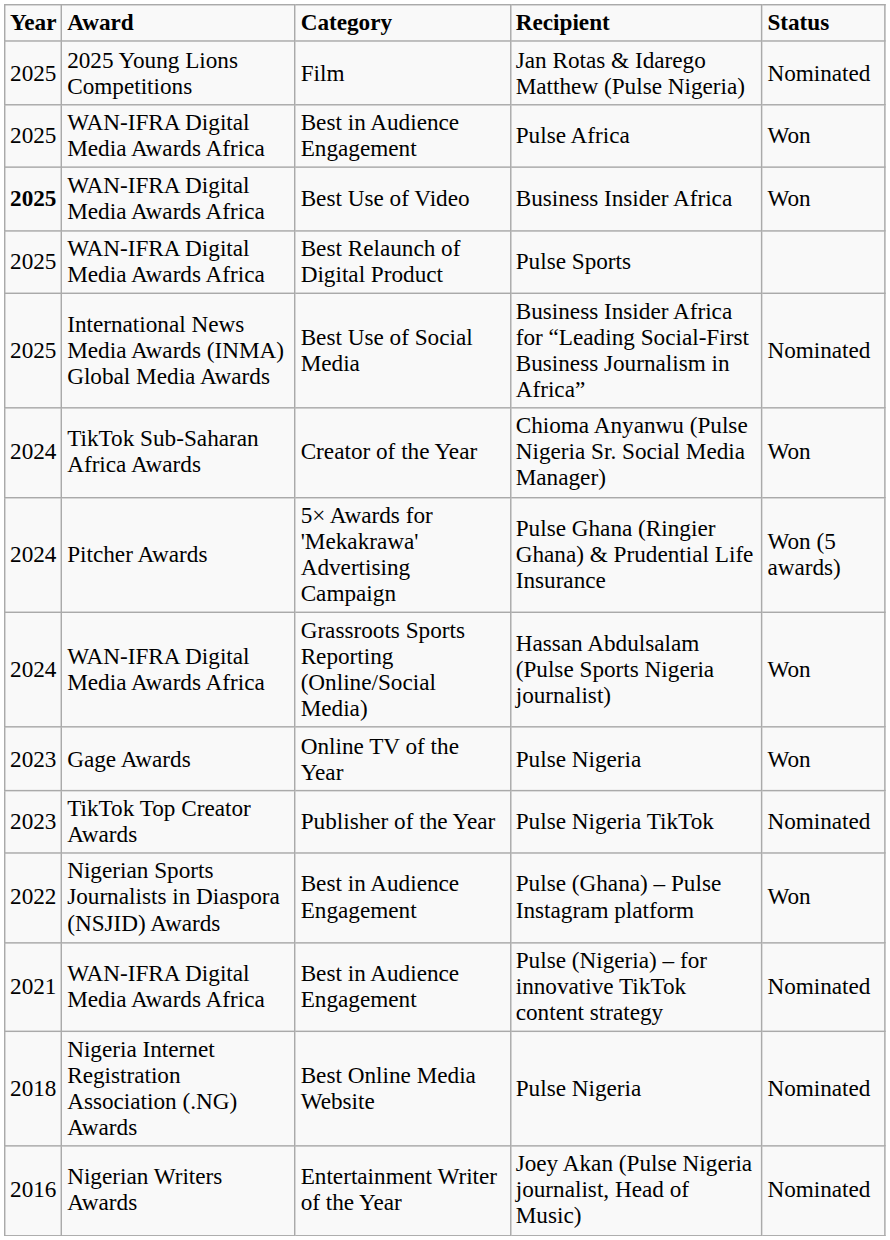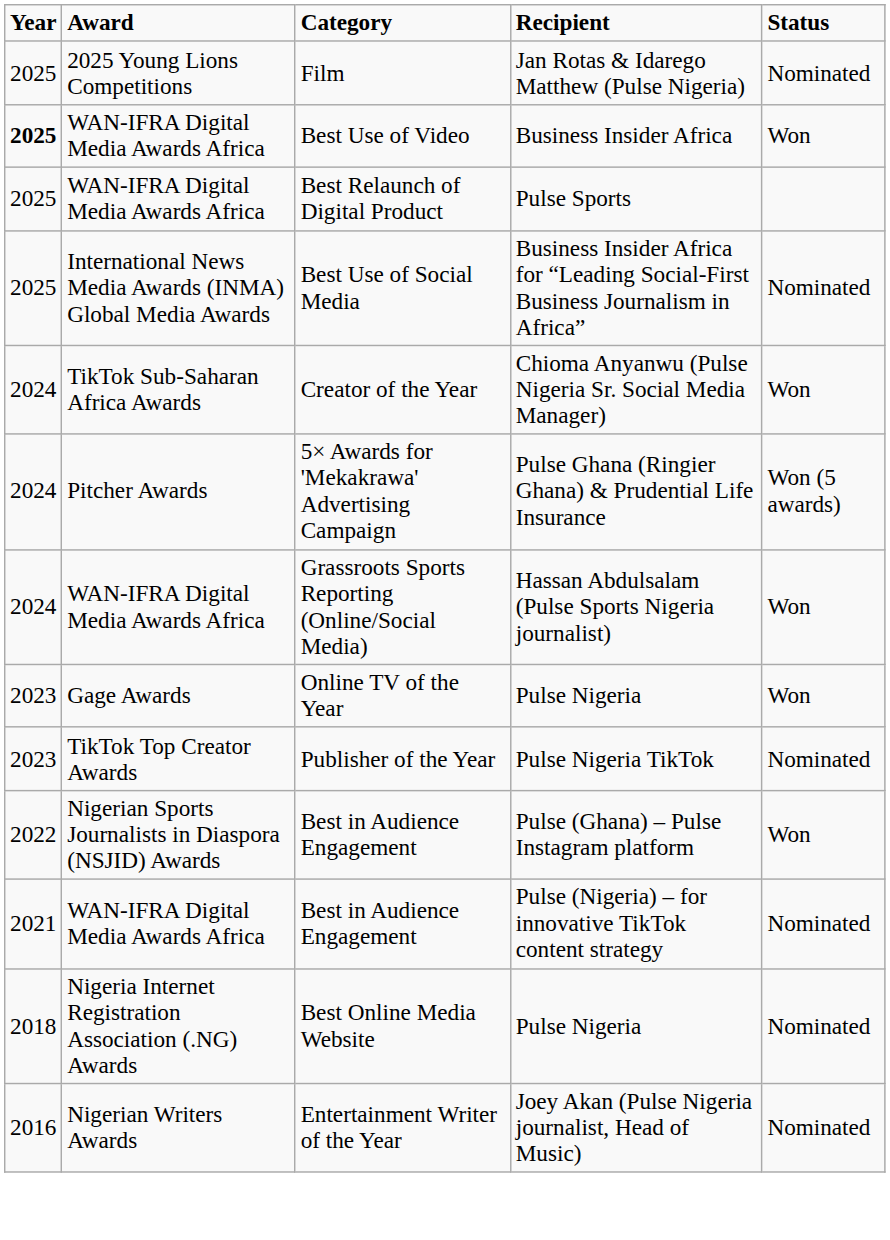- row: 2025 | WAN-IFRA Digital Media Awards Africa | Best in Audience Engagement | Pulse Africa | Won
